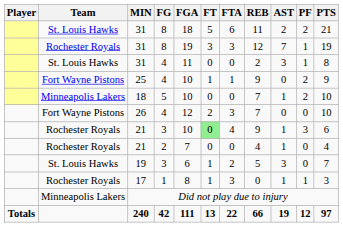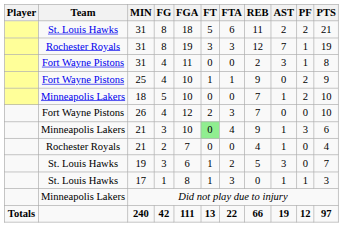31 / 4 | Team: St. Louis Hawks -> Fort Wayne Pistons
21 / 3 | Team: Rochester Royals -> Minneapolis Lakers
17 | Team: Rochester Royals -> St. Louis Hawks
